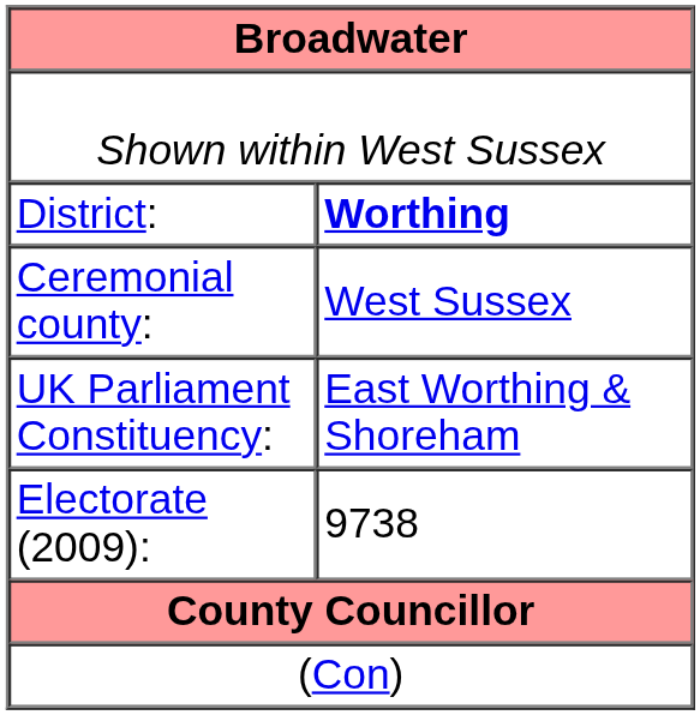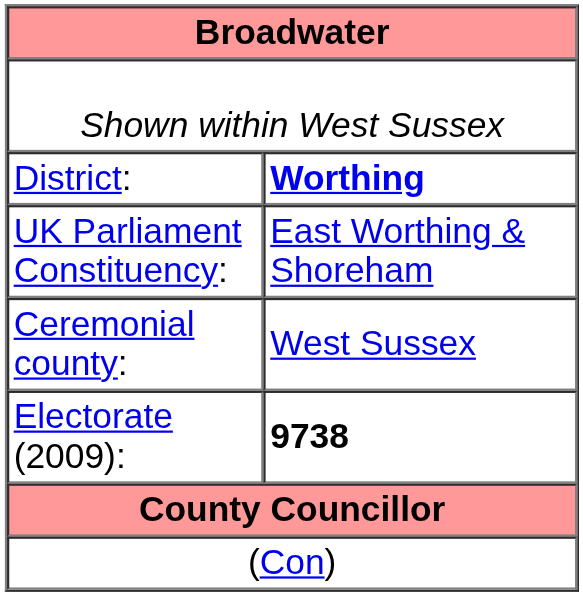rows swapped: UK Parliament Constituency: <-> Ceremonial county:
Electorate (2009): | column 2: normal -> bold
